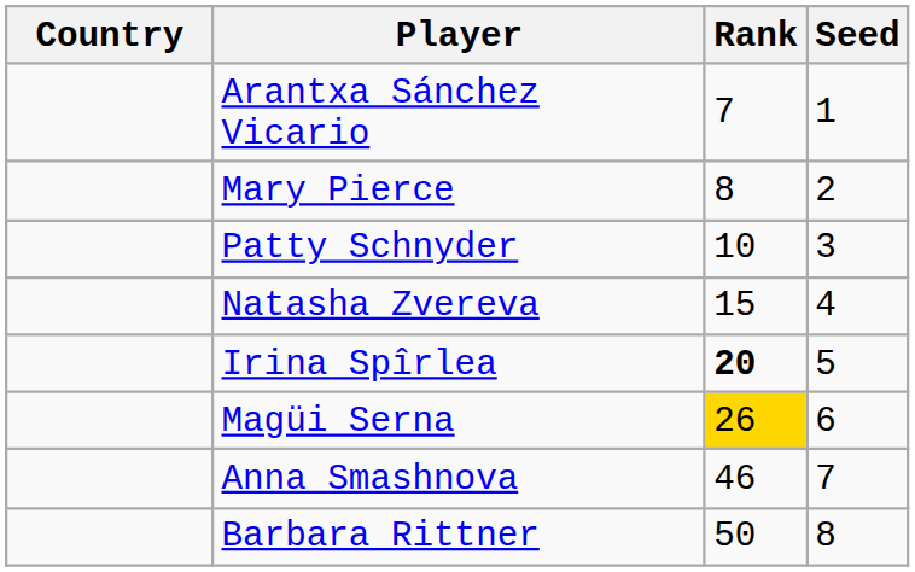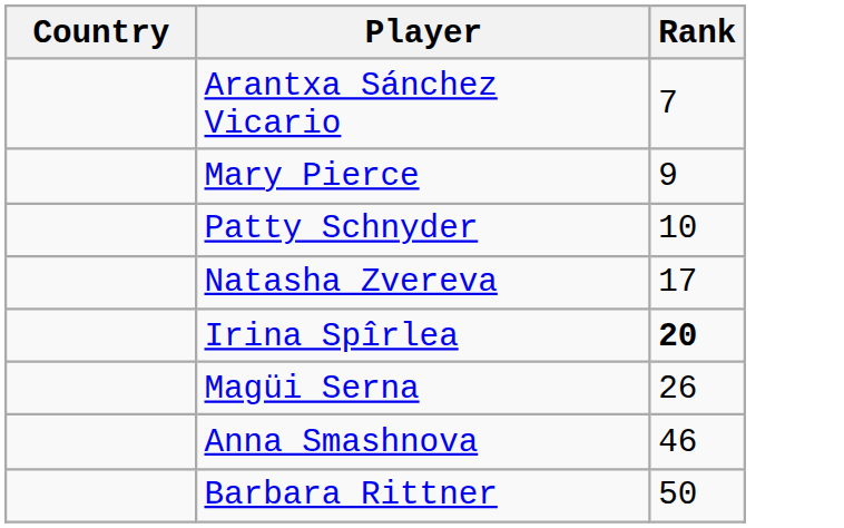- column: Seed | 1 | 2 | 3 | 4 | 5 | 6 | 7 | 8
Mary Pierce | Rank: 8 -> 9
Natasha Zvereva | Rank: 15 -> 17
Magüi Serna | Rank: gold background -> no background
